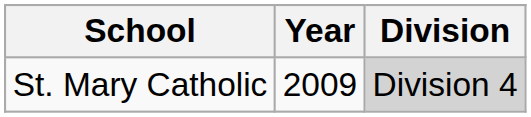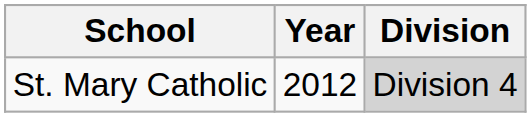St. Mary Catholic | Year: 2009 -> 2012
